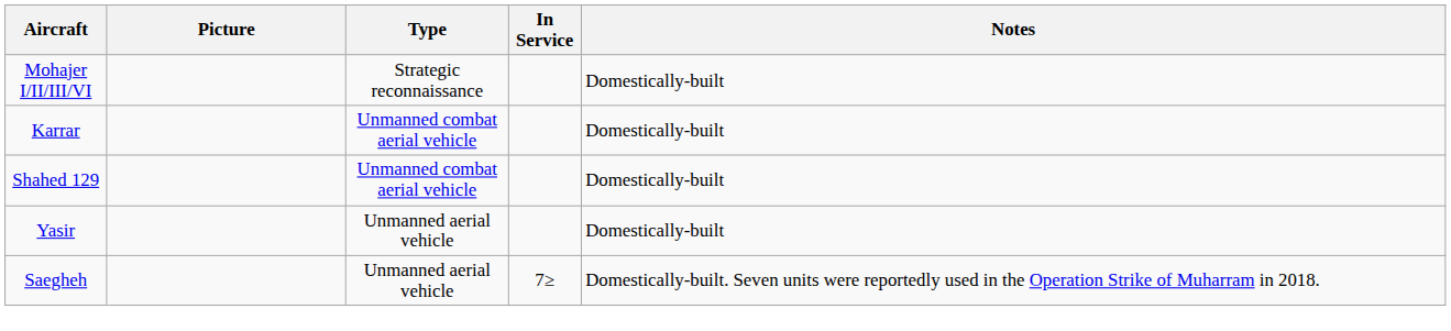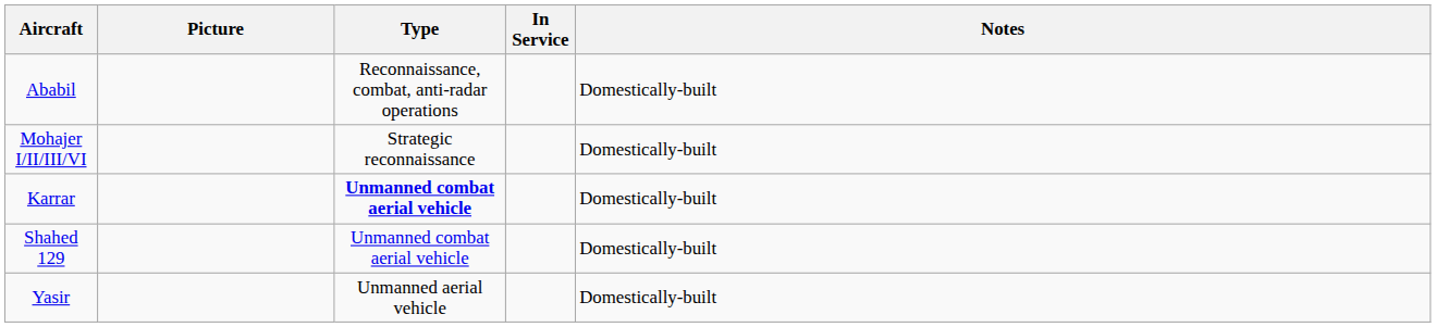+ row: Ababil | Reconnaissance, combat, anti-radar operations | Domestically-built
Karrar | Type: normal -> bold
- row: Saegheh | Unmanned aerial vehicle | 7≥ | Domestically-built. Seven units were reportedly used in the Operation Strike of Muharram in 2018.
